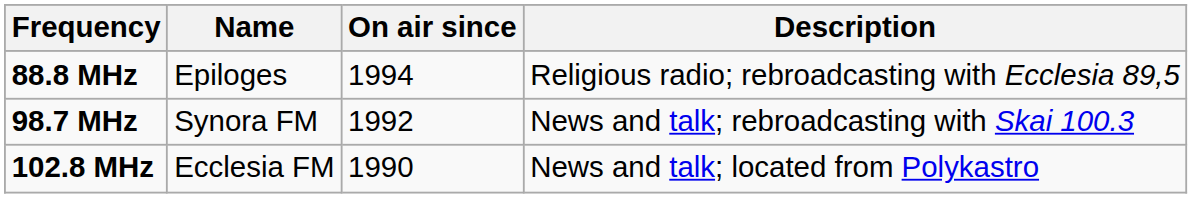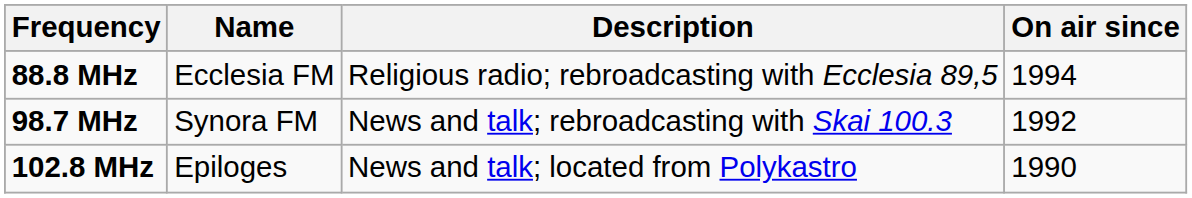columns swapped: On air since <-> Description
88.8 MHz | Name: Epiloges -> Ecclesia FM
102.8 MHz | Name: Ecclesia FM -> Epiloges
